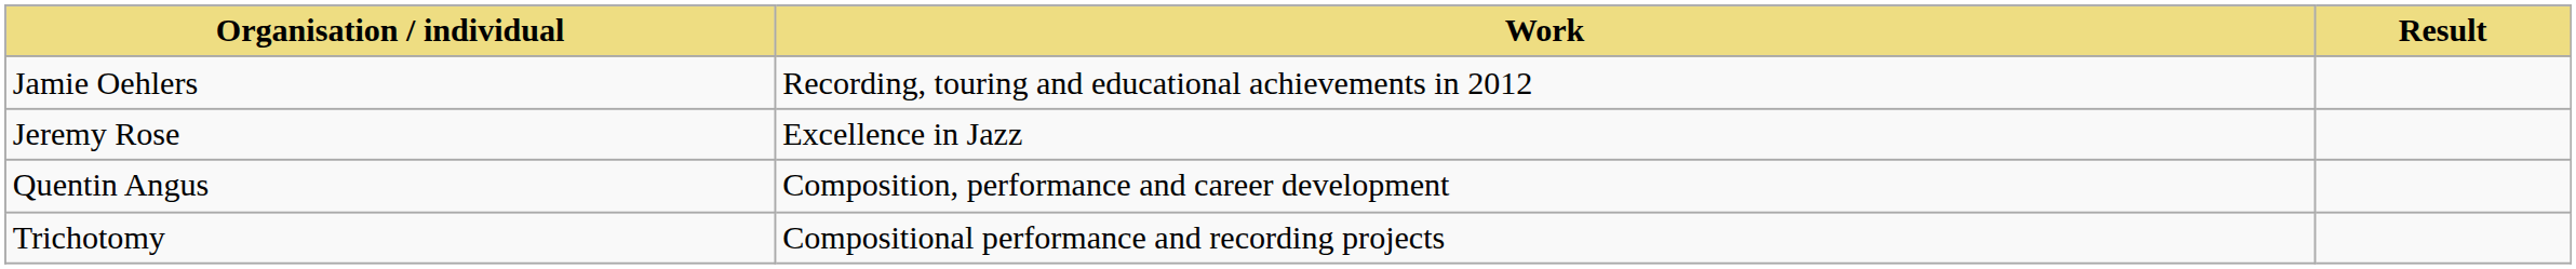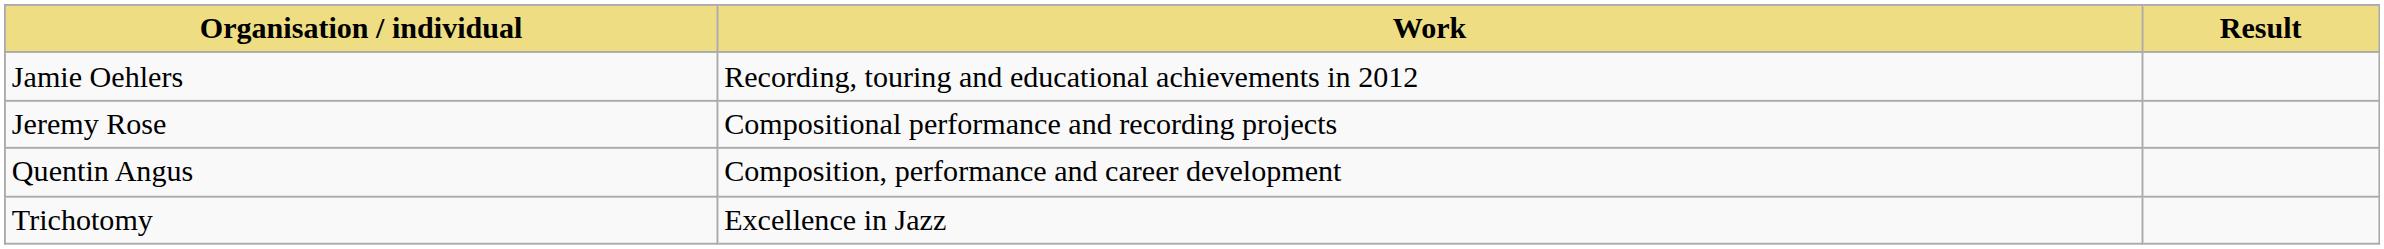Jeremy Rose | Work: Excellence in Jazz -> Compositional performance and recording projects
Trichotomy | Work: Compositional performance and recording projects -> Excellence in Jazz
